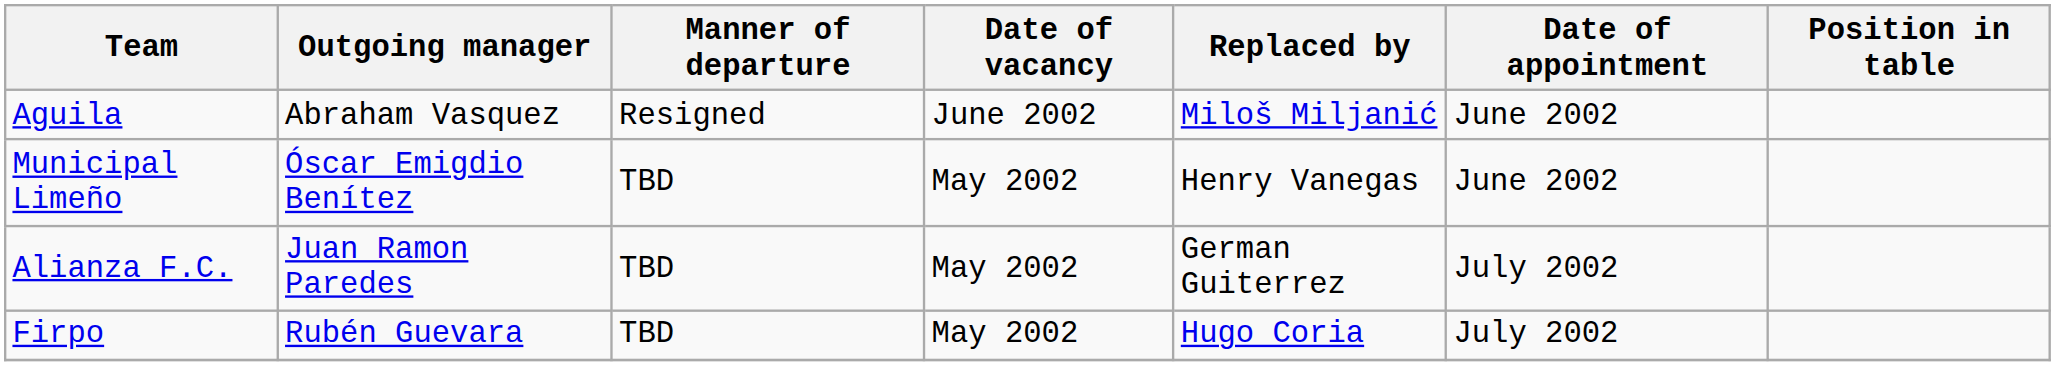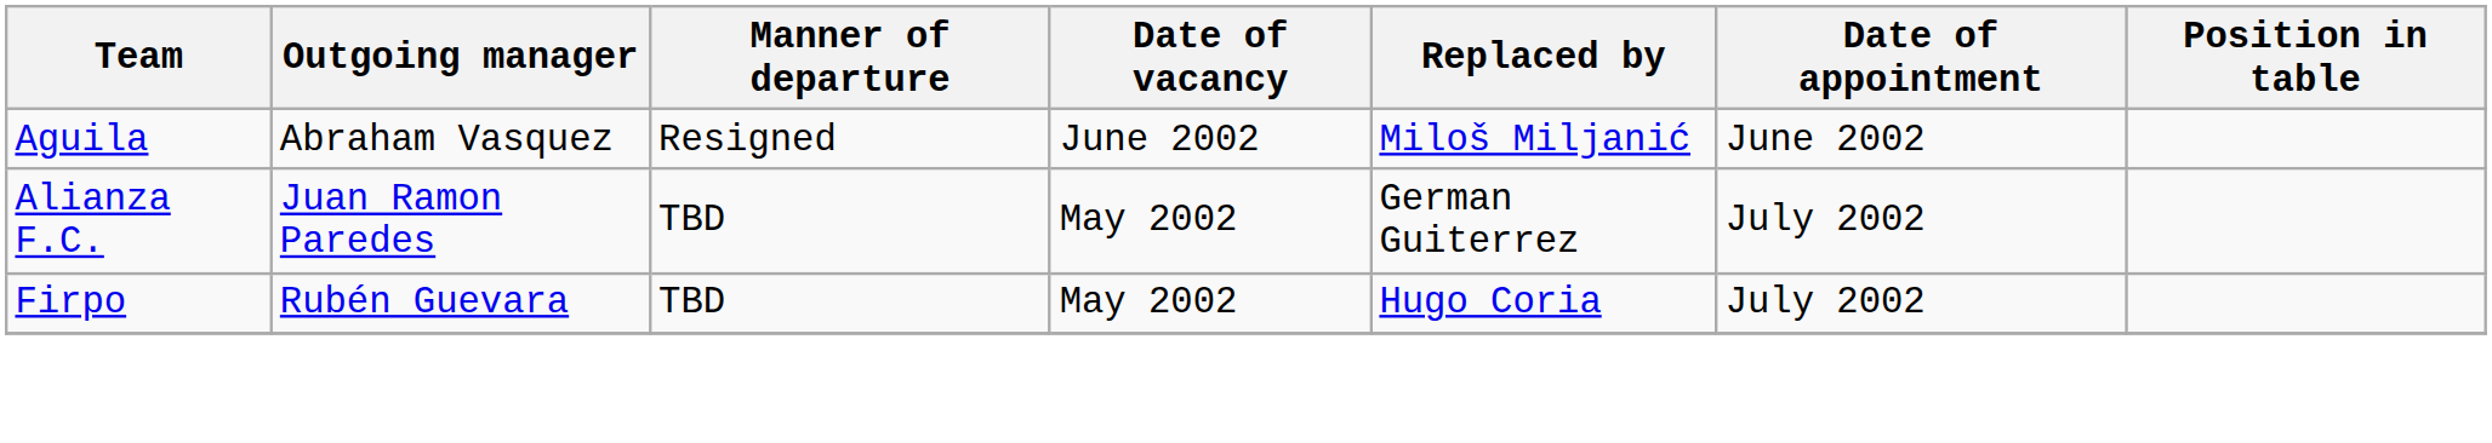- row: Municipal Limeño | Óscar Emigdio Benítez | TBD | May 2002 | Henry Vanegas | June 2002
